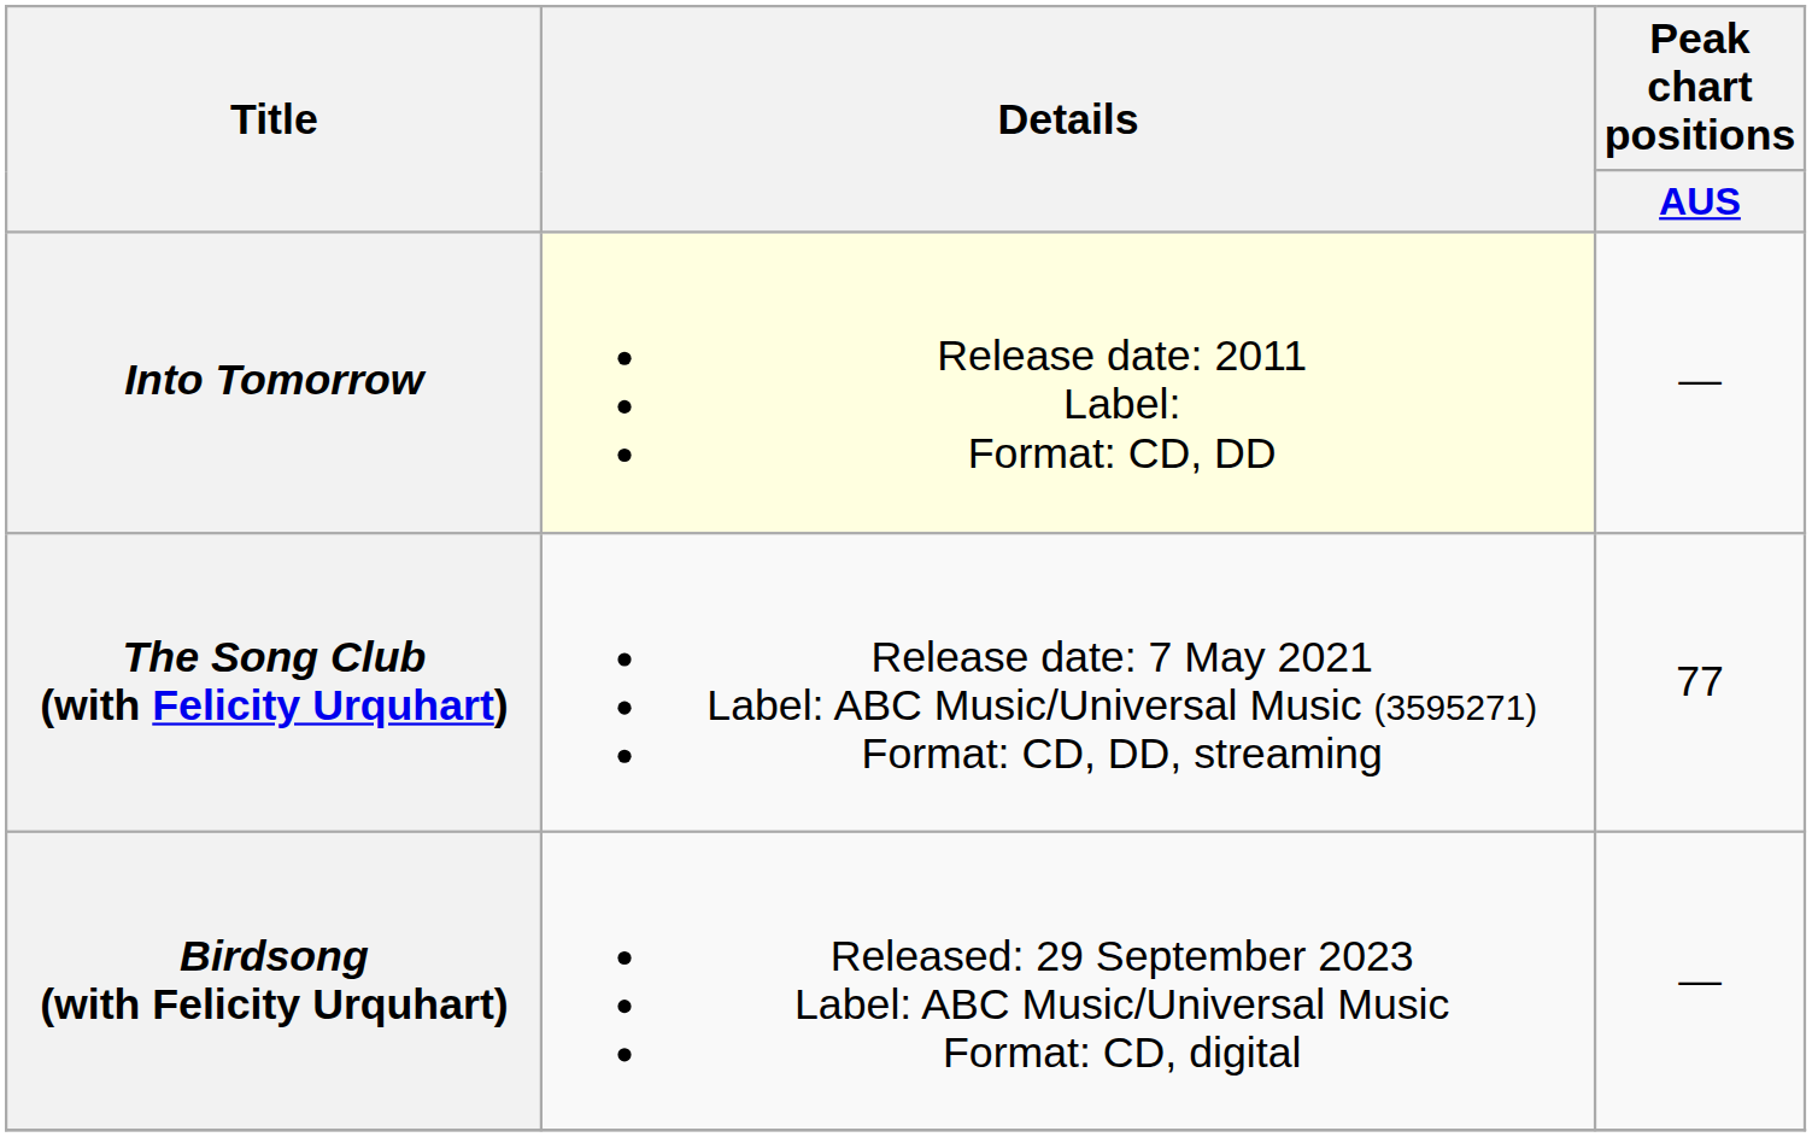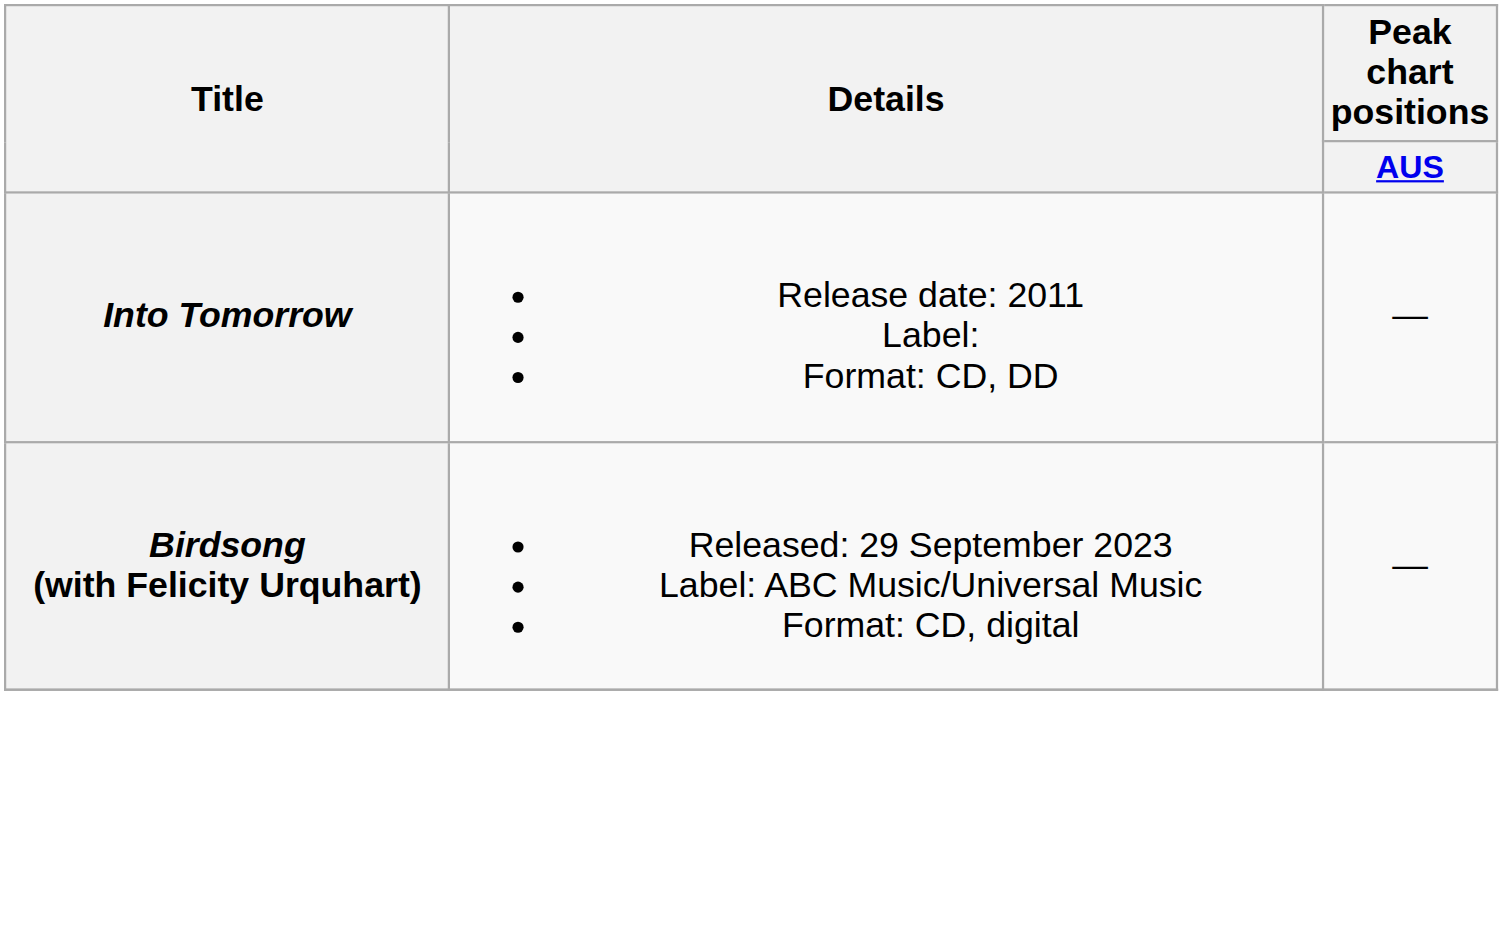Into Tomorrow | Details: lightyellow background -> no background
- row: The Song Club (with Felicity Urquhart) | Release date: 7 May 2021 Label: ABC Music/Universal Music (3595271) Format: CD, DD, streaming | 77
